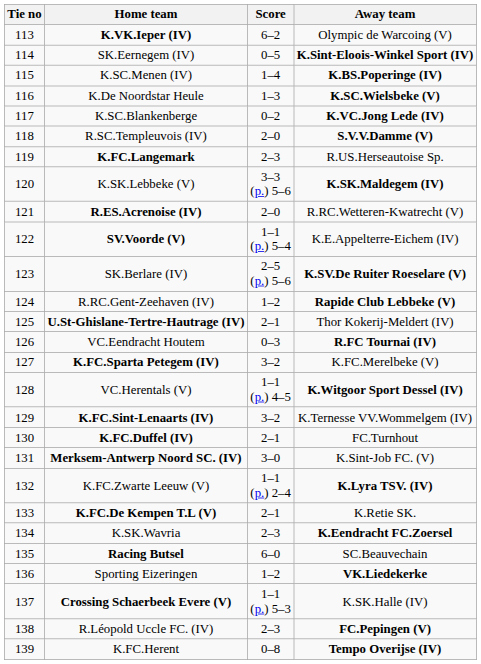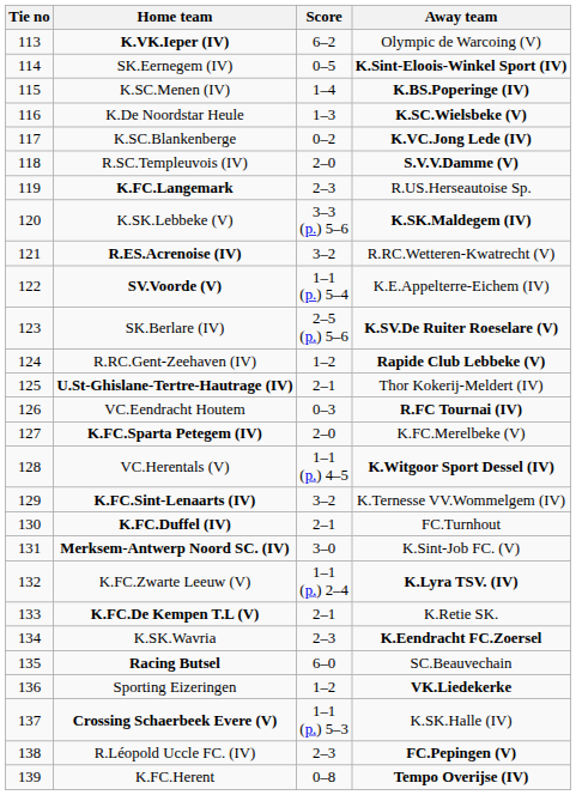R.ES.Acrenoise (IV) | Score: 2–0 -> 3–2
K.FC.Sparta Petegem (IV) | Score: 3–2 -> 2–0
